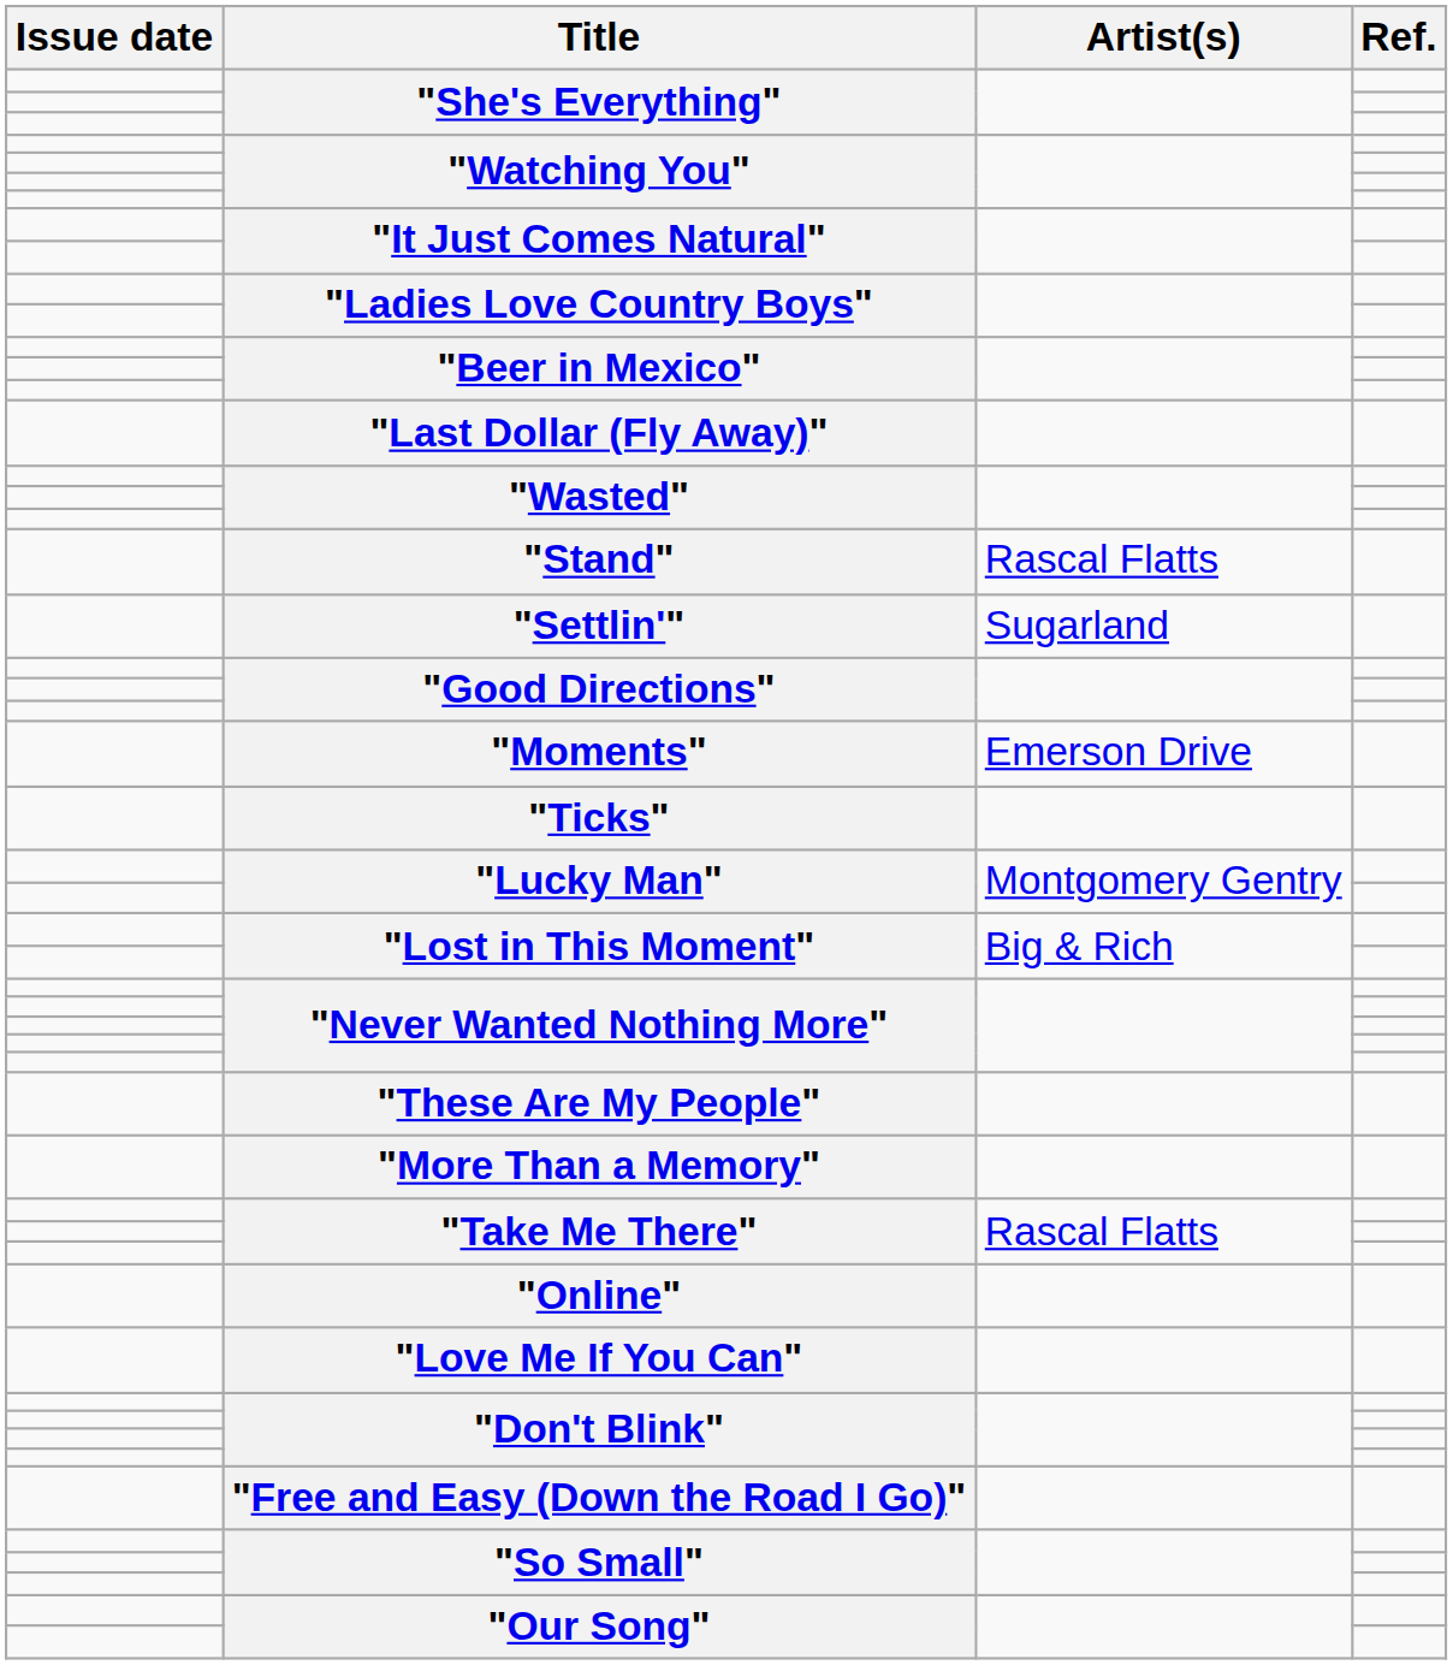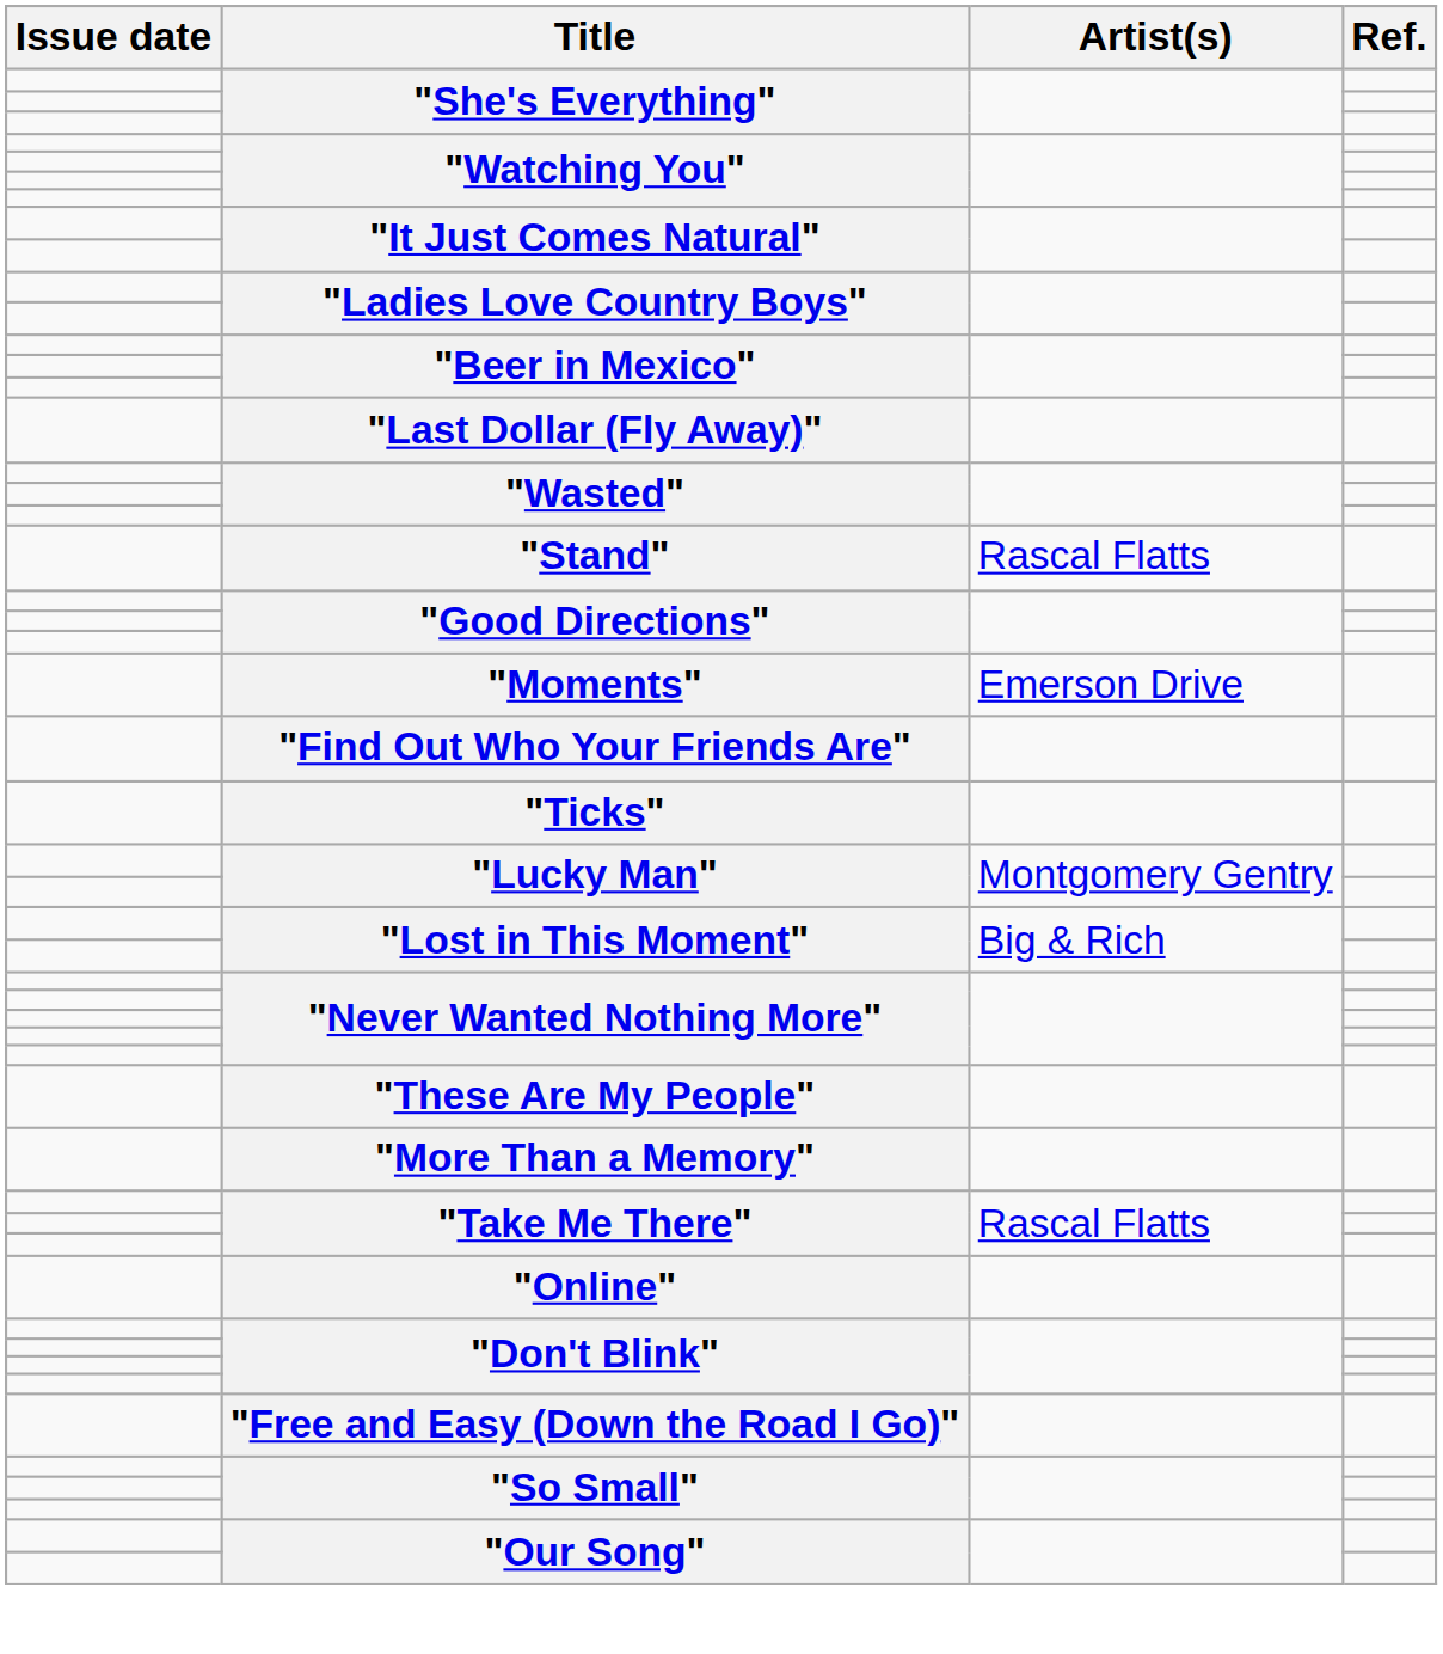- row: "Settlin'" | Sugarland
+ row: "Find Out Who Your Friends Are"
- row: "Love Me If You Can"
